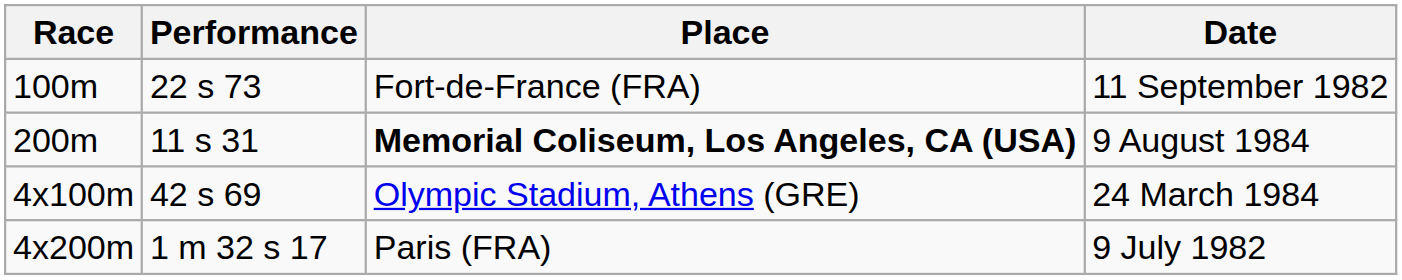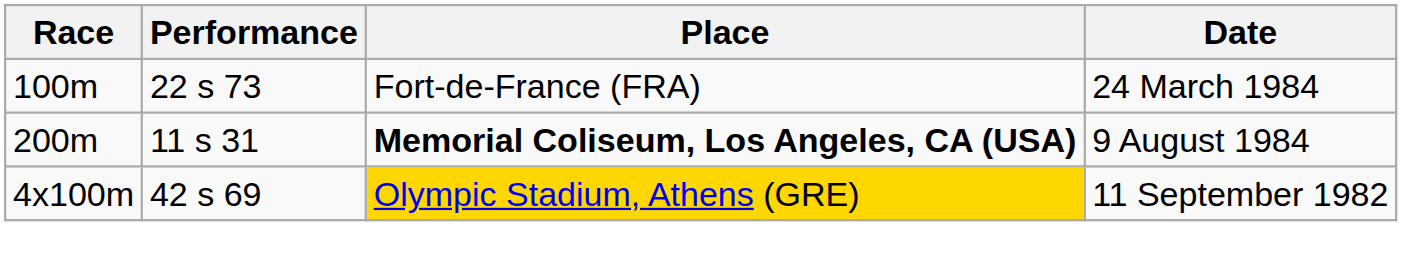100m | Date: 11 September 1982 -> 24 March 1984
4x100m | Place: no background -> gold background
4x100m | Date: 24 March 1984 -> 11 September 1982
- row: 4x200m | 1 m 32 s 17 | Paris (FRA) | 9 July 1982
